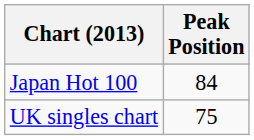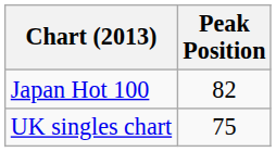Japan Hot 100 | Peak Position: 84 -> 82
